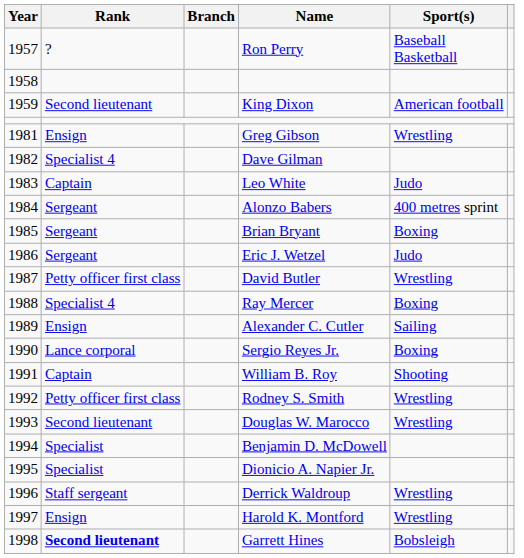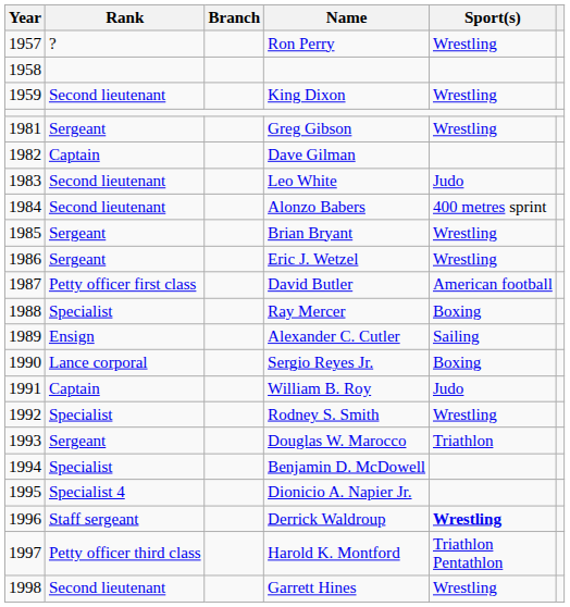Ron Perry | Sport(s): Baseball Basketball -> Wrestling
King Dixon | Sport(s): American football -> Wrestling
Greg Gibson | Rank: Ensign -> Sergeant
Dave Gilman | Rank: Specialist 4 -> Captain
Leo White | Rank: Captain -> Second lieutenant
Alonzo Babers | Rank: Sergeant -> Second lieutenant
Brian Bryant | Sport(s): Boxing -> Wrestling
Eric J. Wetzel | Sport(s): Judo -> Wrestling
David Butler | Sport(s): Wrestling -> American football
Ray Mercer | Rank: Specialist 4 -> Specialist
William B. Roy | Sport(s): Shooting -> Judo
Rodney S. Smith | Rank: Petty officer first class -> Specialist
Douglas W. Marocco | Rank: Second lieutenant -> Sergeant
Douglas W. Marocco | Sport(s): Wrestling -> Triathlon
Dionicio A. Napier Jr. | Rank: Specialist -> Specialist 4
Derrick Waldroup | Sport(s): normal -> bold
Harold K. Montford | Rank: Ensign -> Petty officer third class
Harold K. Montford | Sport(s): Wrestling -> Triathlon Pentathlon
Garrett Hines | Rank: bold -> normal
Garrett Hines | Sport(s): Bobsleigh -> Wrestling
